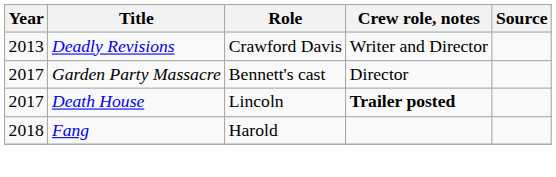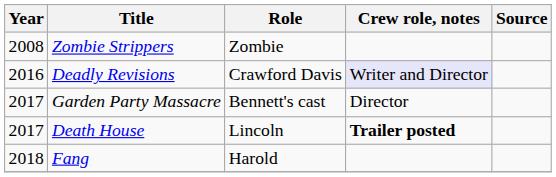+ row: 2008 | Zombie Strippers | Zombie
Deadly Revisions | Year: 2013 -> 2016
Deadly Revisions | Crew role, notes: no background -> lavender background
